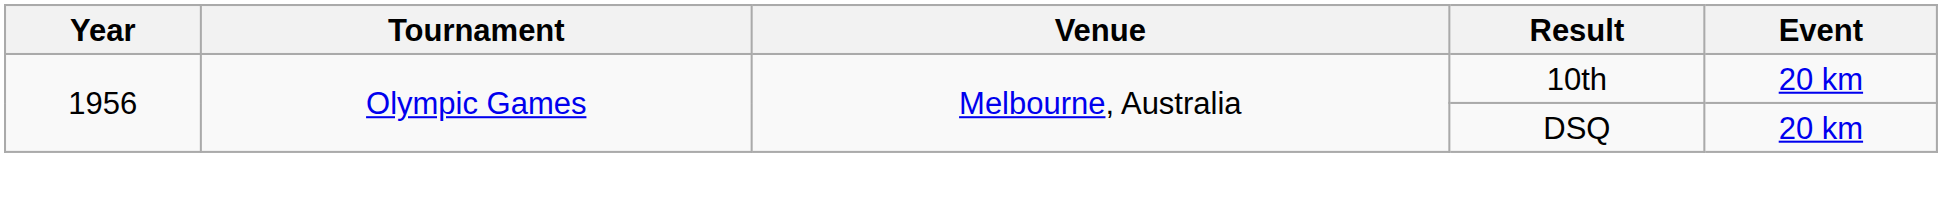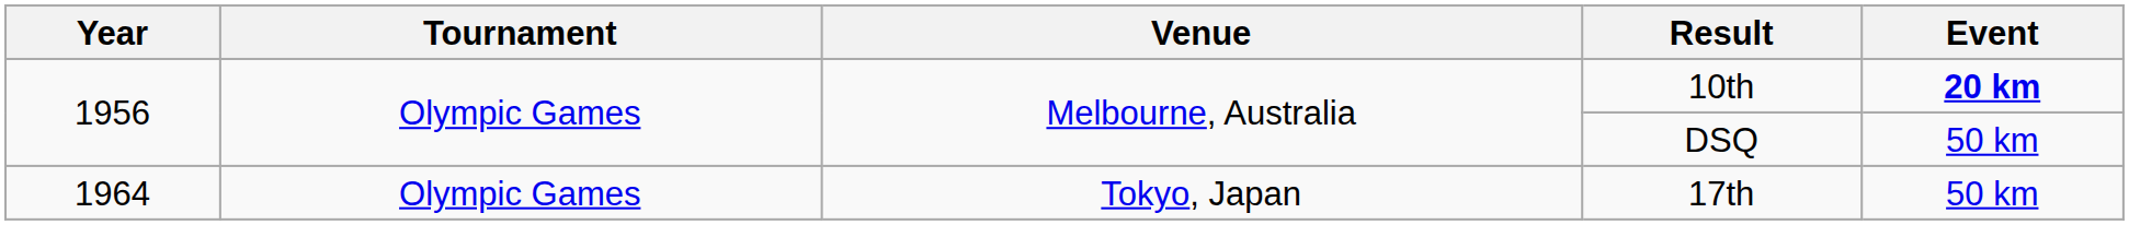10th | Event: normal -> bold
DSQ | Event: 20 km -> 50 km
+ row: 1964 | Olympic Games | Tokyo, Japan | 17th | 50 km
